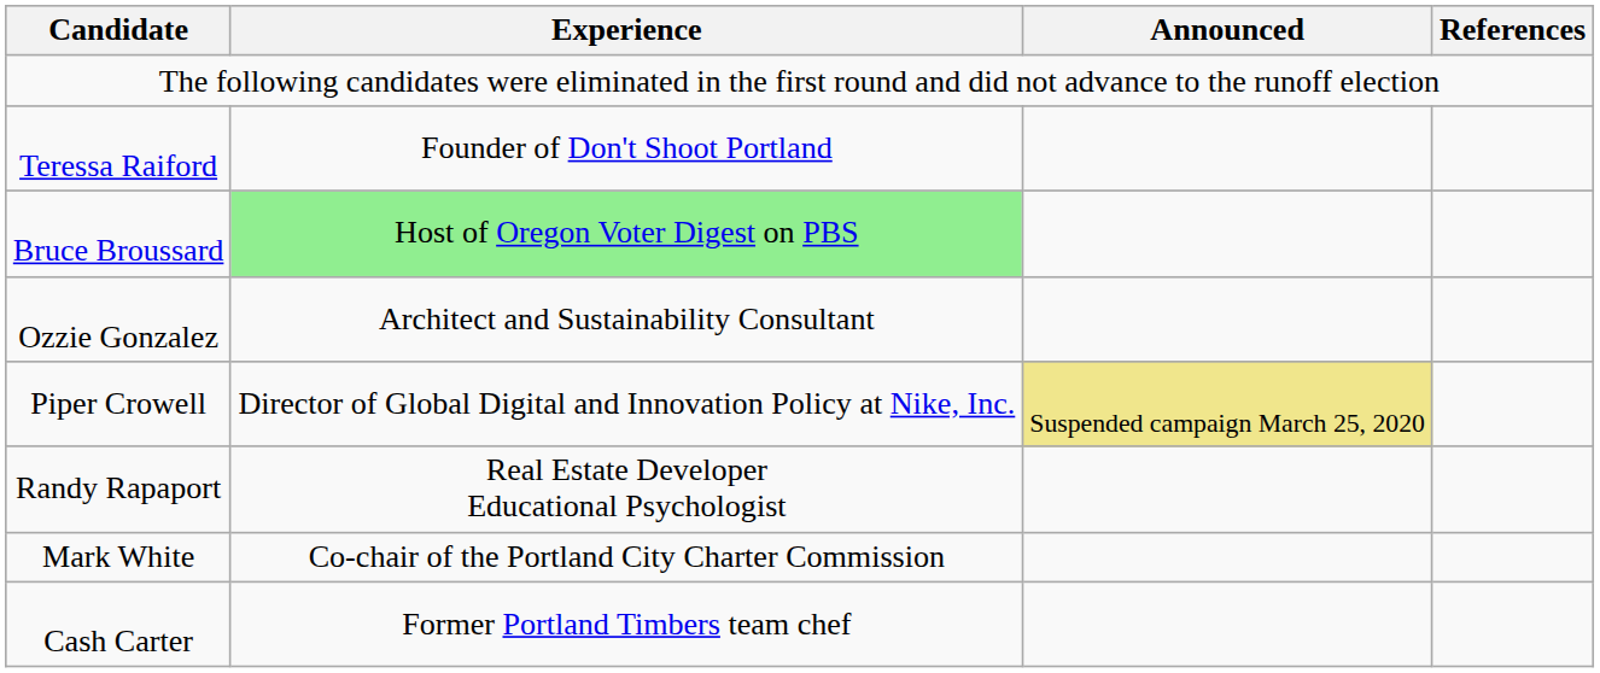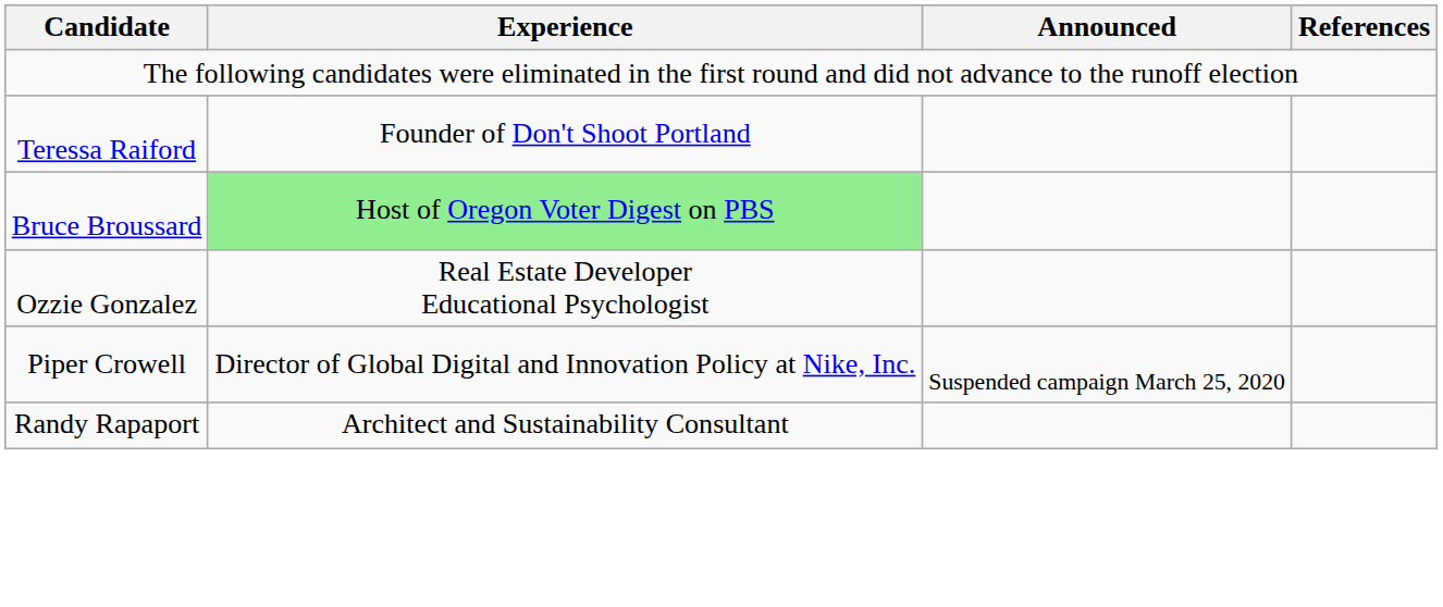Ozzie Gonzalez | Experience: Architect and Sustainability Consultant -> Real Estate Developer Educational Psychologist
Piper Crowell | Announced: khaki background -> no background
Randy Rapaport | Experience: Real Estate Developer Educational Psychologist -> Architect and Sustainability Consultant
- row: Mark White | Co-chair of the Portland City Charter Commission
- row: Cash Carter | Former Portland Timbers team chef
